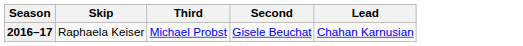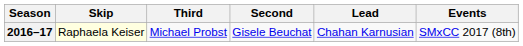+ column: Events | SMxCC 2017 (8th)
2016–17 | Skip: no background -> lightyellow background
